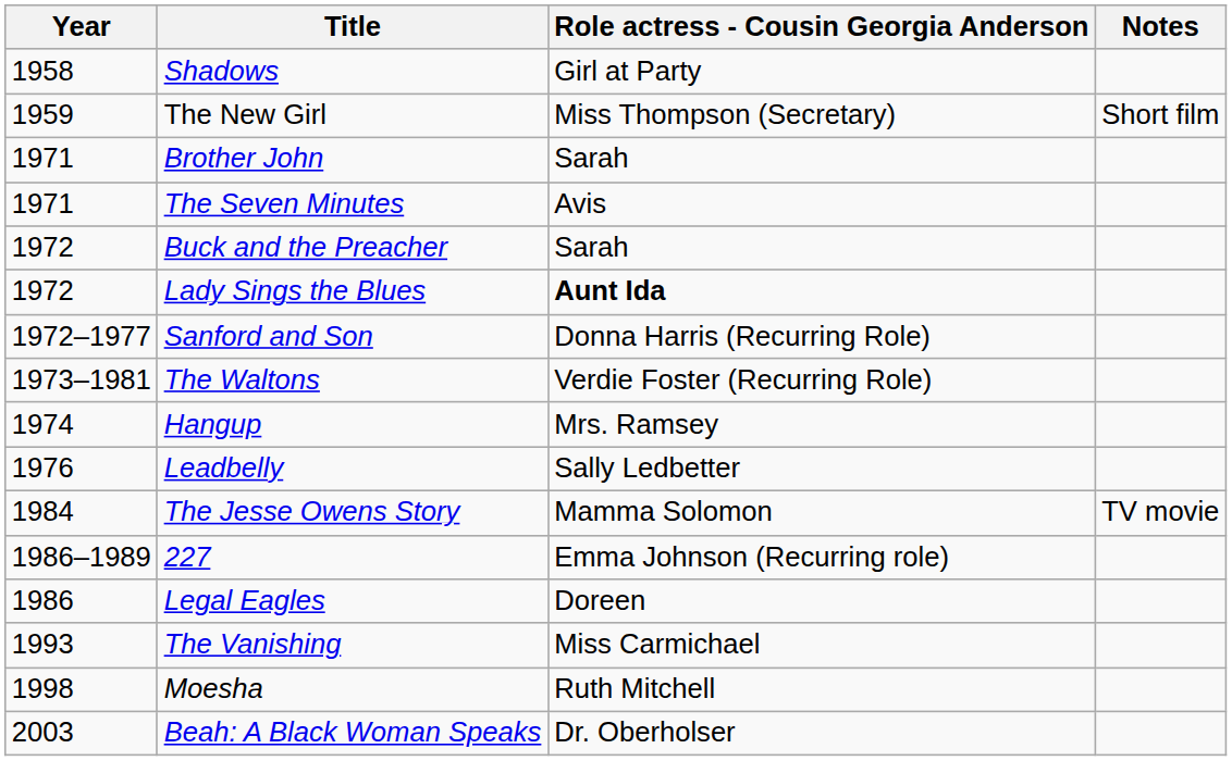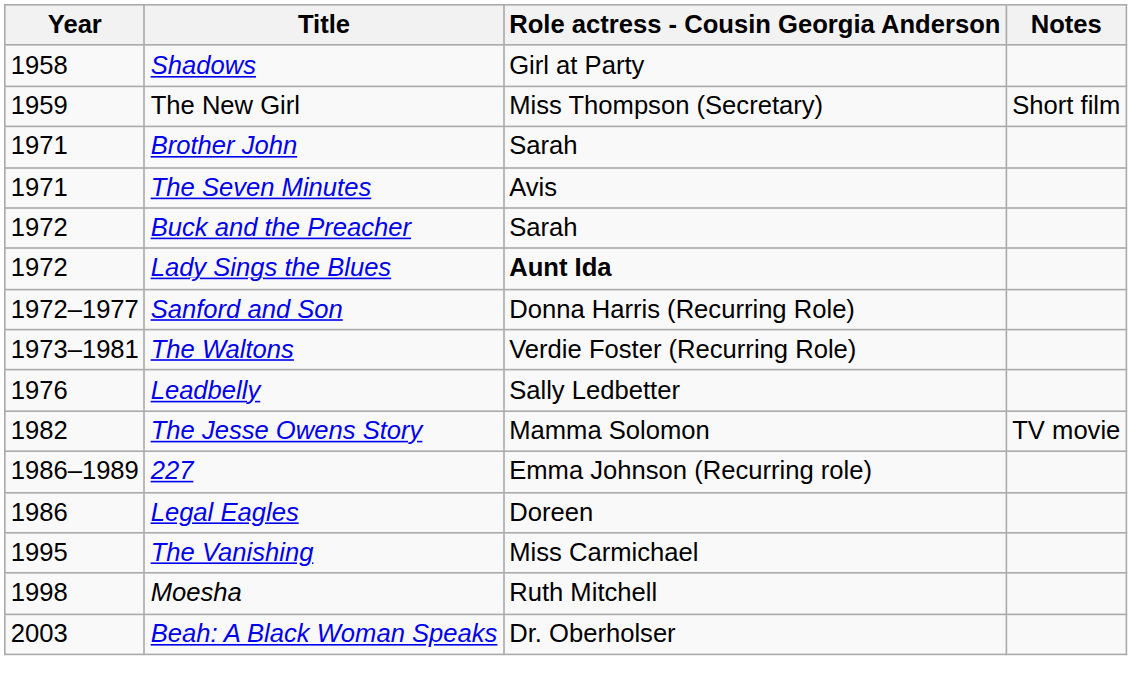- row: 1974 | Hangup | Mrs. Ramsey
The Jesse Owens Story | Year: 1984 -> 1982
The Vanishing | Year: 1993 -> 1995
